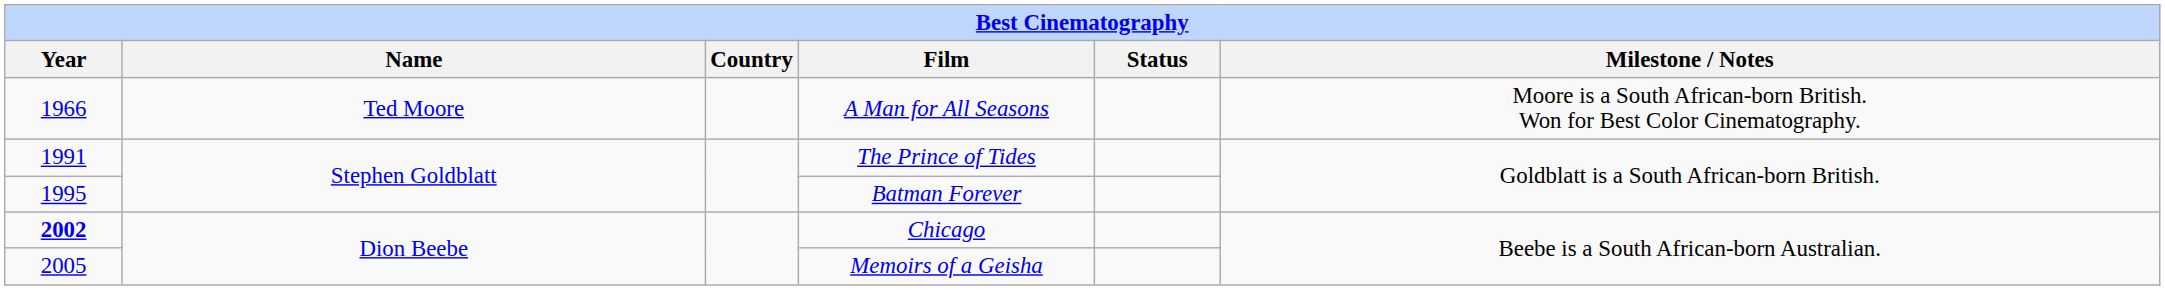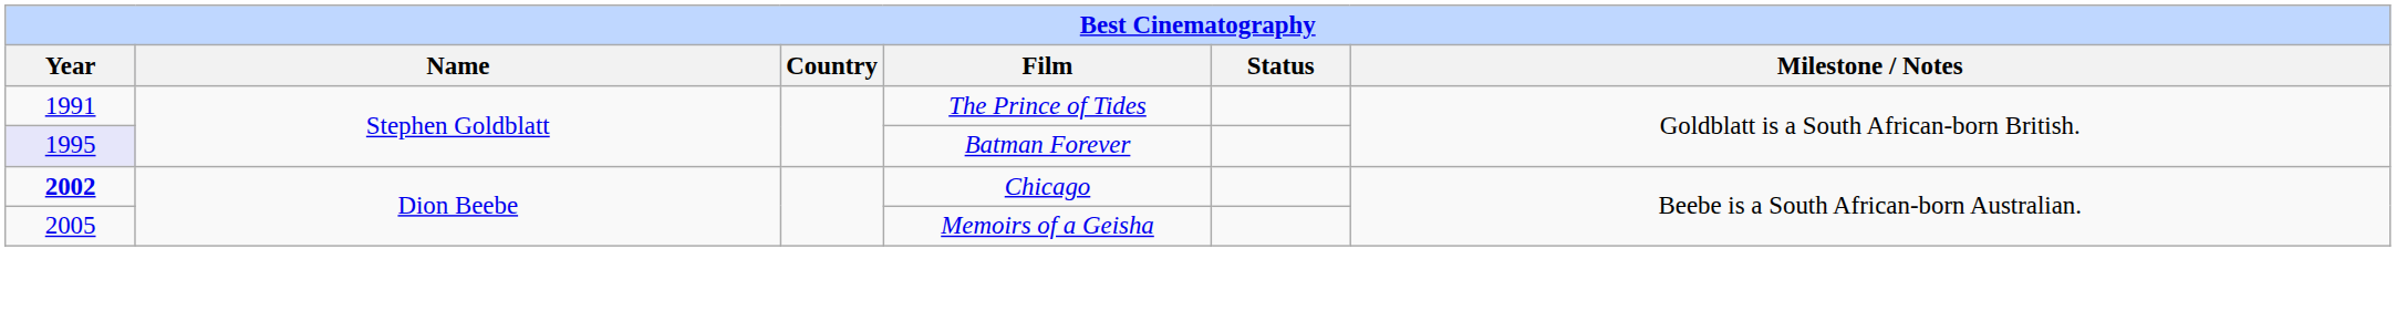- row: 1966 | Ted Moore | A Man for All Seasons | Moore is a South African-born British. Won for Best Color Cinematography.
Batman Forever | Year: no background -> lavender background
